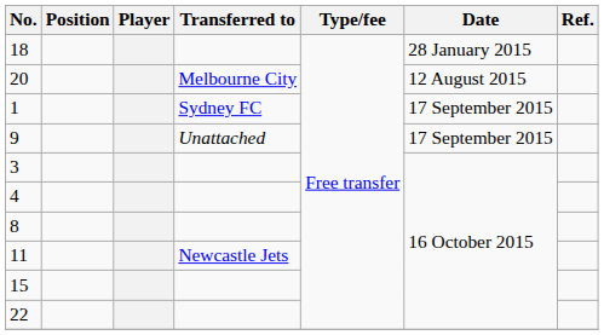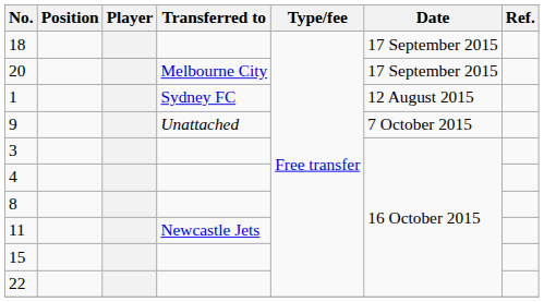18 | Date: 28 January 2015 -> 17 September 2015
20 | Date: 12 August 2015 -> 17 September 2015
1 | Date: 17 September 2015 -> 12 August 2015
9 | Date: 17 September 2015 -> 7 October 2015
